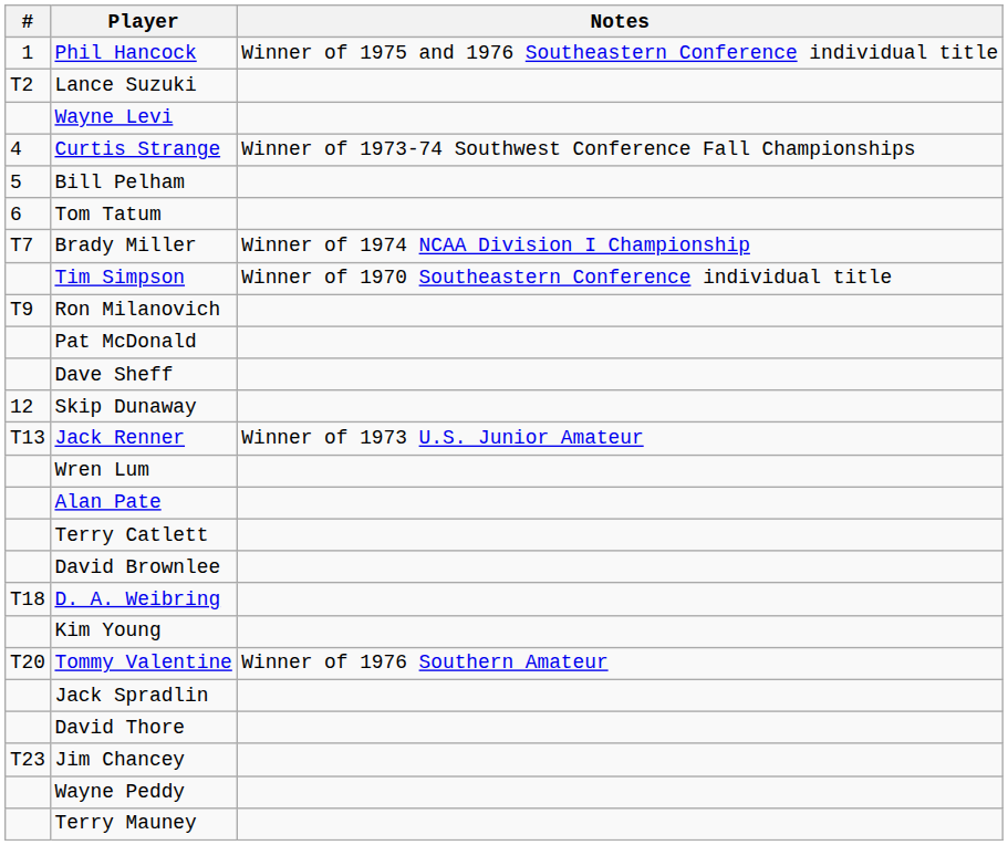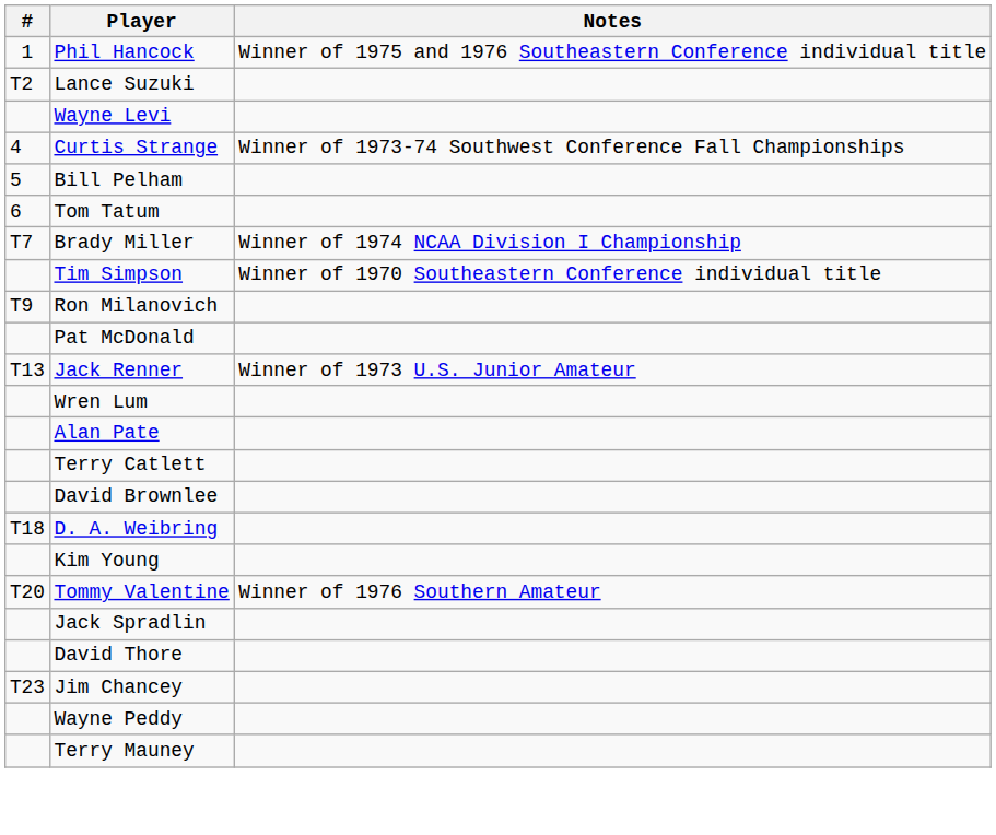- row: Dave Sheff
- row: 12 | Skip Dunaway
